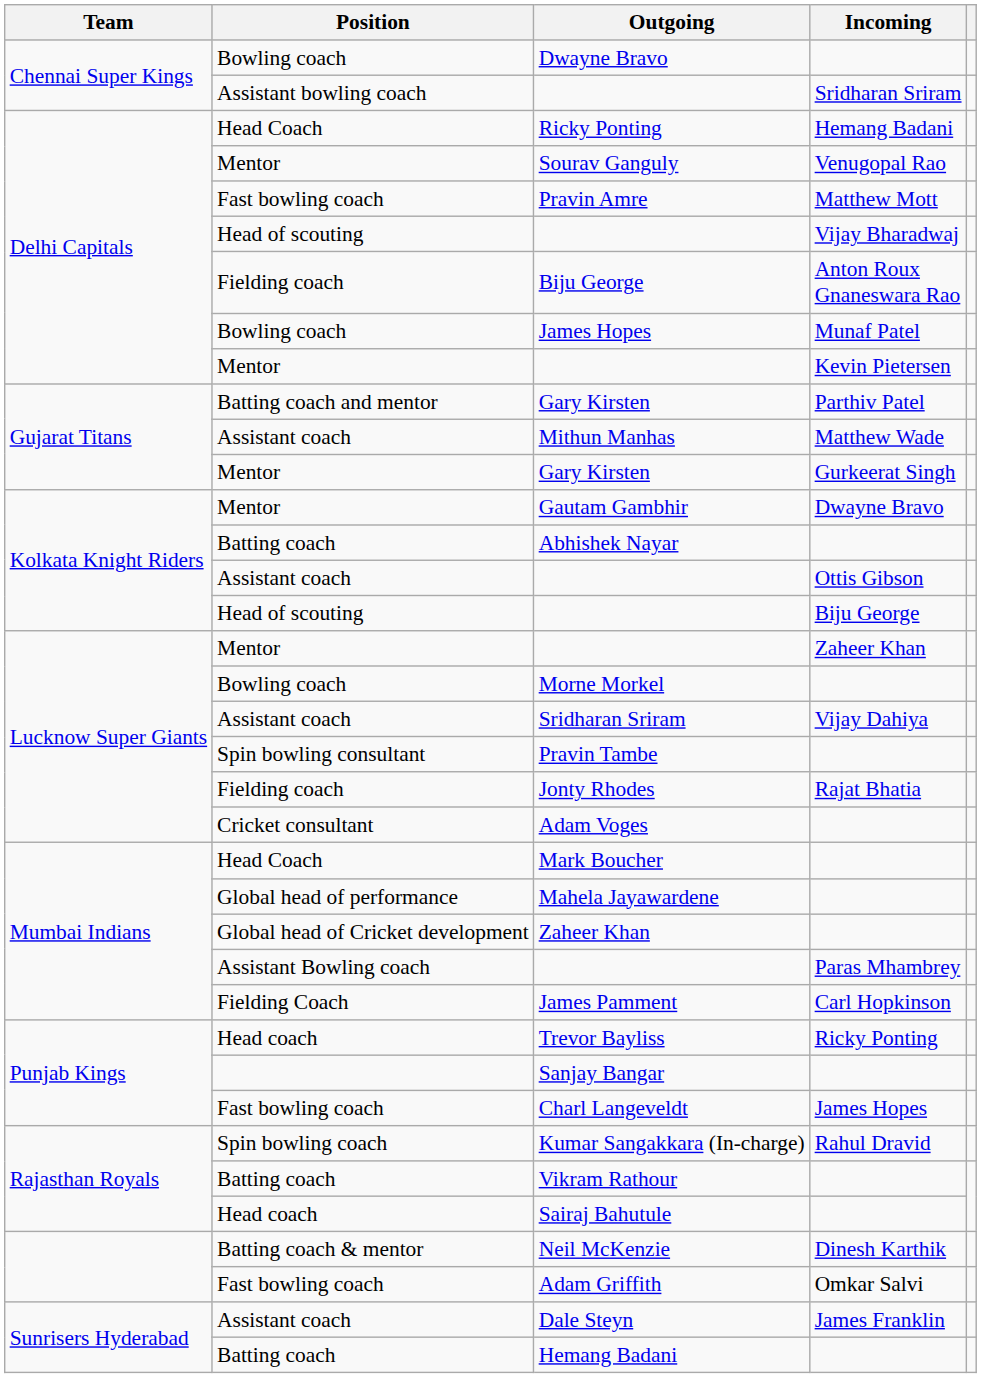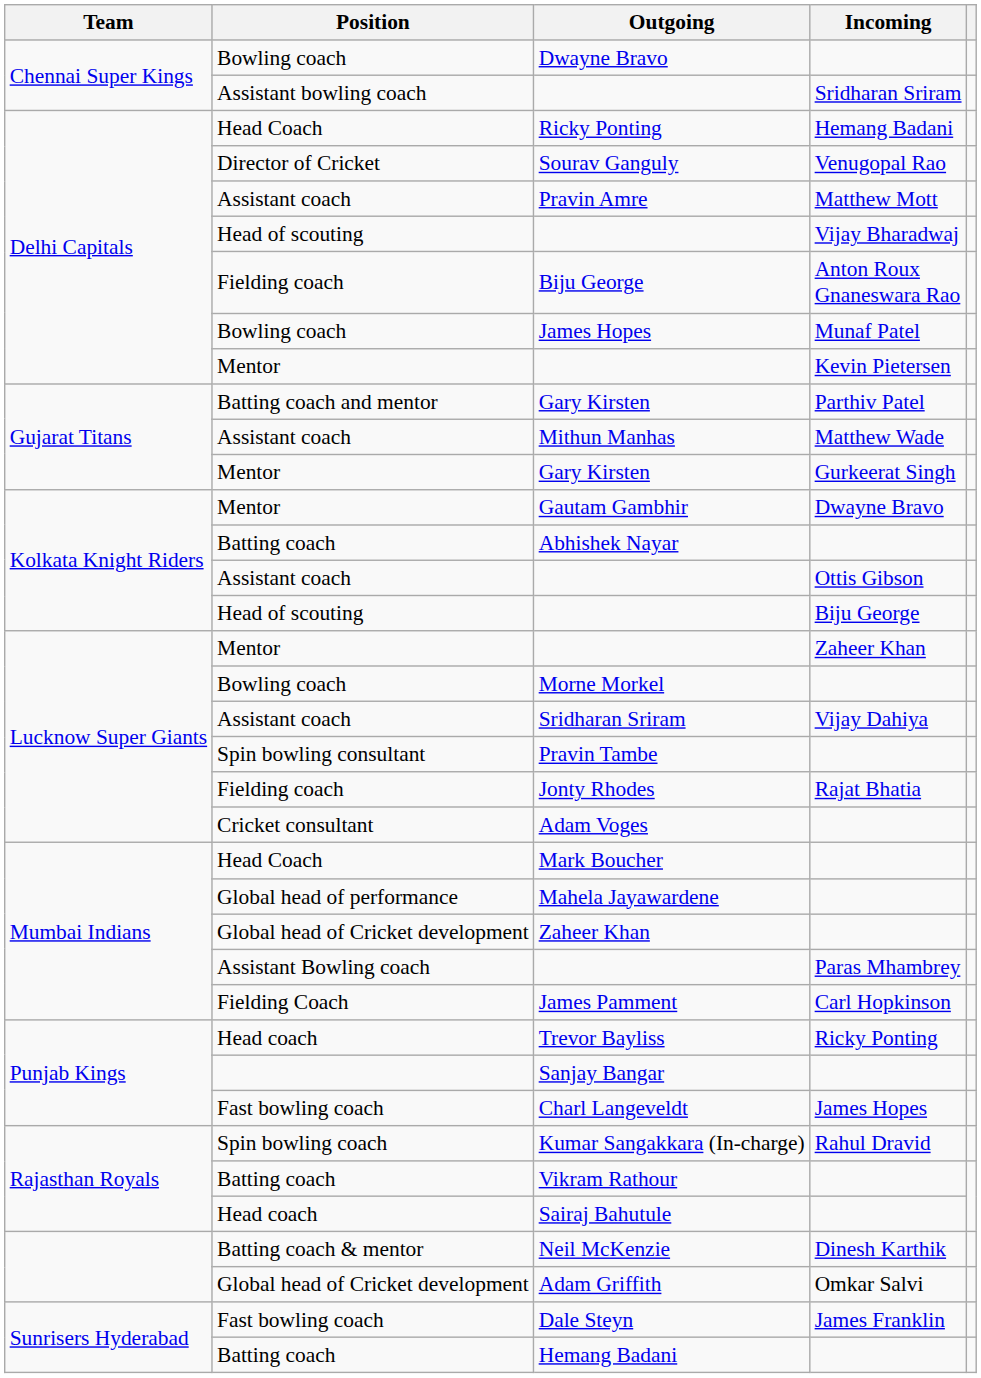Sourav Ganguly | Position: Mentor -> Director of Cricket
Pravin Amre | Position: Fast bowling coach -> Assistant coach
Adam Griffith | Position: Fast bowling coach -> Global head of Cricket development
Dale Steyn | Position: Assistant coach -> Fast bowling coach
